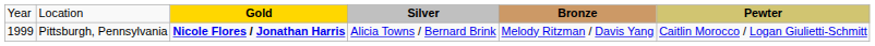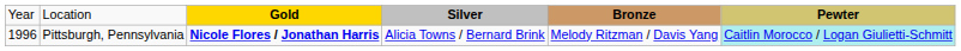Pittsburgh, Pennsylvania | column 1: 1999 -> 1996
Pittsburgh, Pennsylvania | column 6: no background -> paleturquoise background
